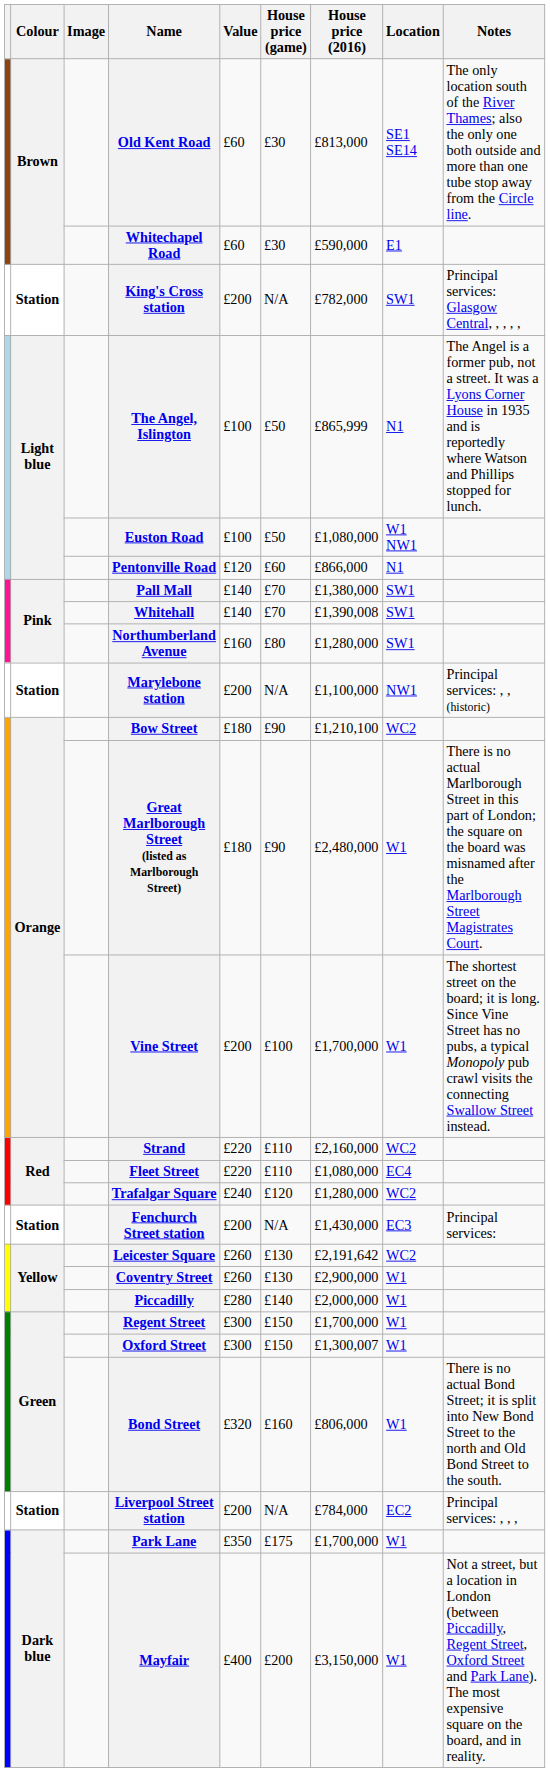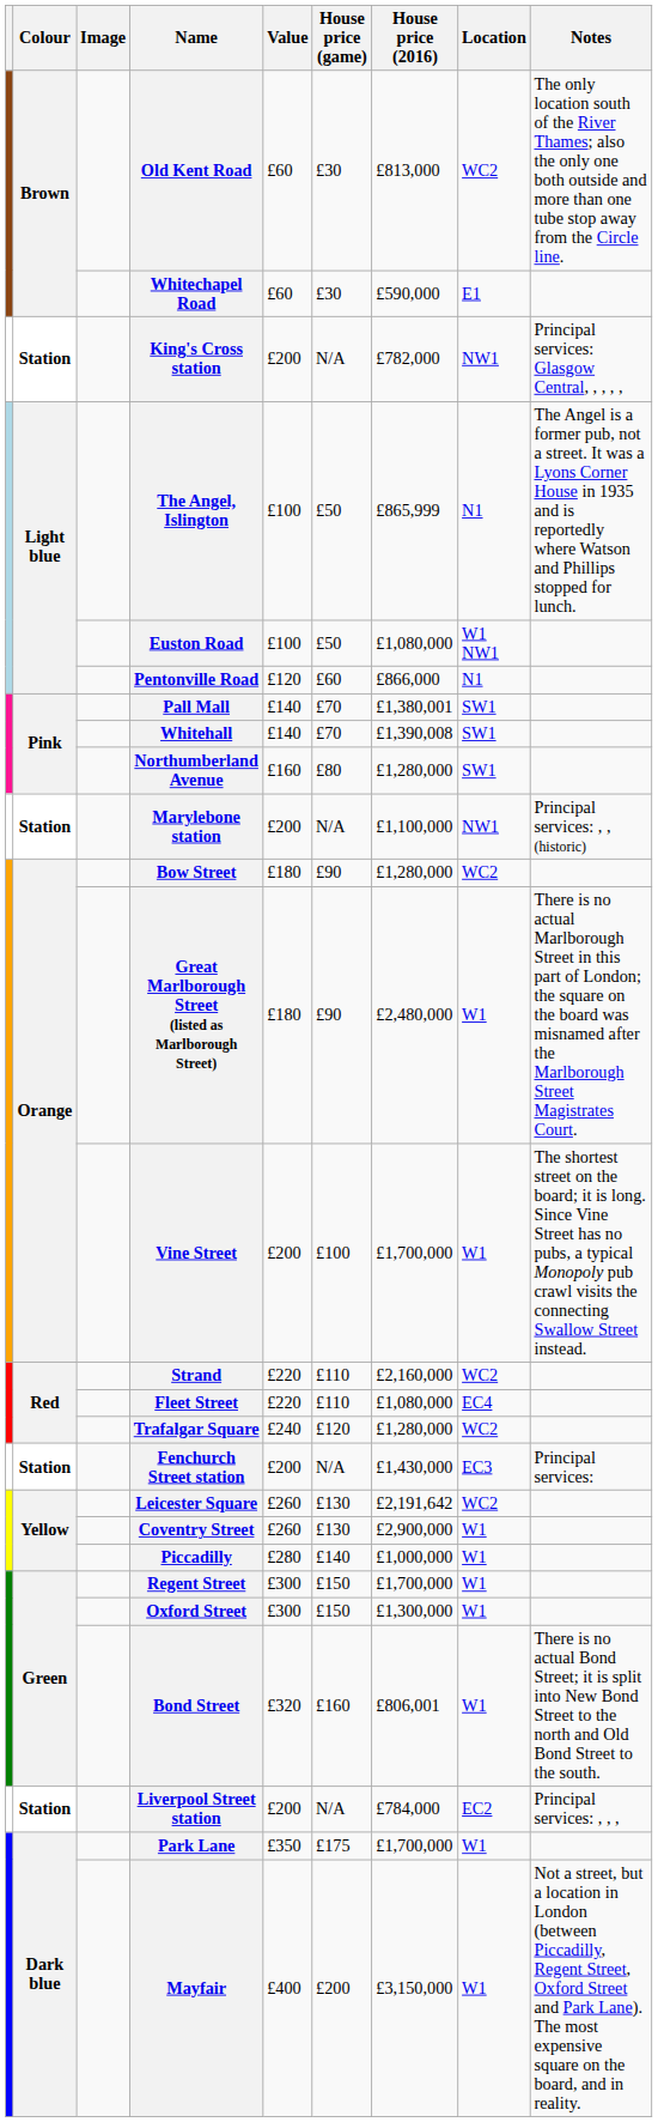Old Kent Road | Location: SE1 SE14 -> WC2
King's Cross station | Location: SW1 -> NW1
Pall Mall | House price (2016): £1,380,000 -> £1,380,001
Bow Street | House price (2016): £1,210,100 -> £1,280,000
Piccadilly | House price (2016): £2,000,000 -> £1,000,000
Oxford Street | House price (2016): £1,300,007 -> £1,300,000
Bond Street | House price (2016): £806,000 -> £806,001
